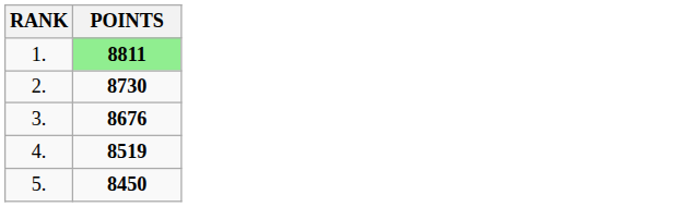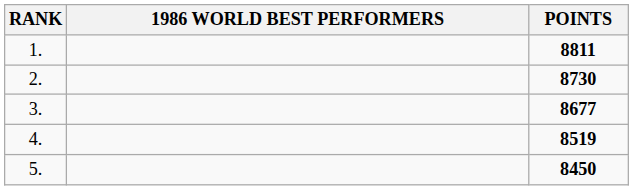+ column: 1986 WORLD BEST PERFORMERS
1. | POINTS: lightgreen background -> no background
3. | POINTS: 8676 -> 8677
